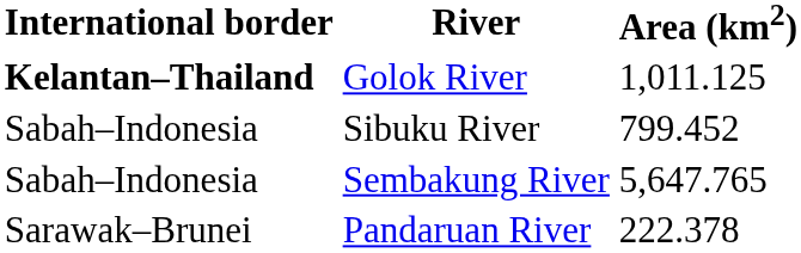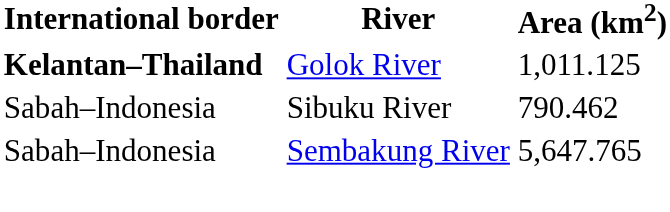Sibuku River | Area (km2): 799.452 -> 790.462
- row: Sarawak–Brunei | Pandaruan River | 222.378
